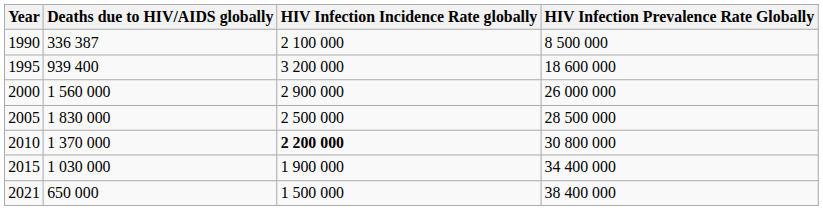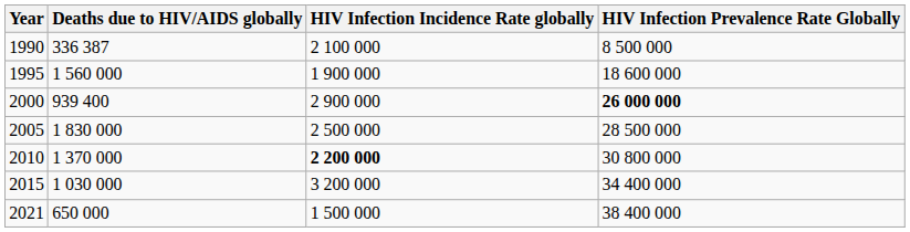1995 | Deaths due to HIV/AIDS globally: 939 400 -> 1 560 000
1995 | HIV Infection Incidence Rate globally: 3 200 000 -> 1 900 000
2000 | Deaths due to HIV/AIDS globally: 1 560 000 -> 939 400
2000 | HIV Infection Prevalence Rate Globally: normal -> bold
2015 | HIV Infection Incidence Rate globally: 1 900 000 -> 3 200 000
